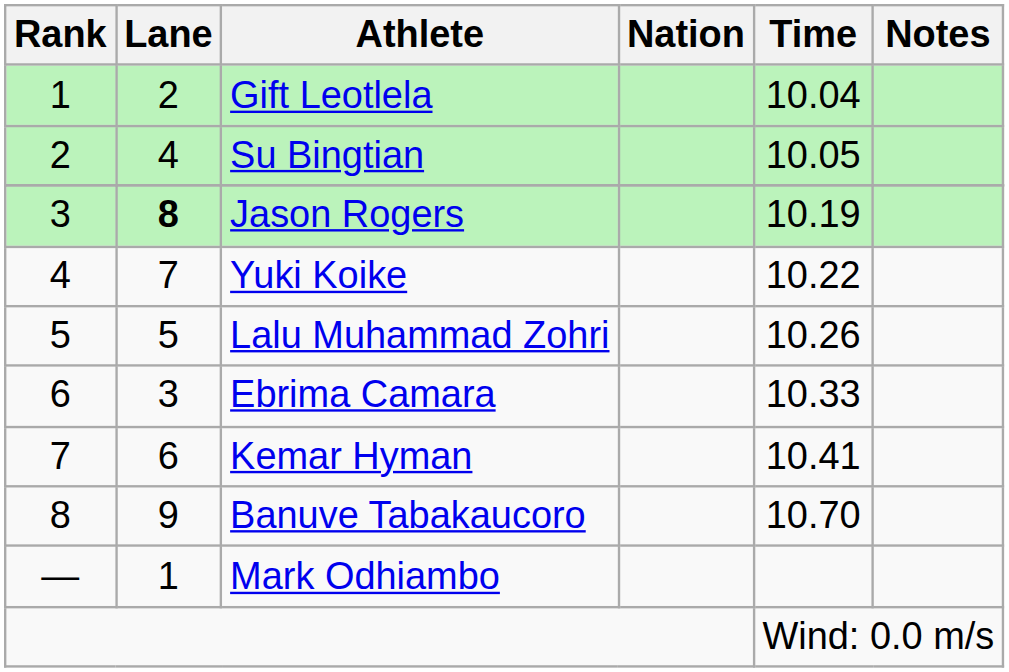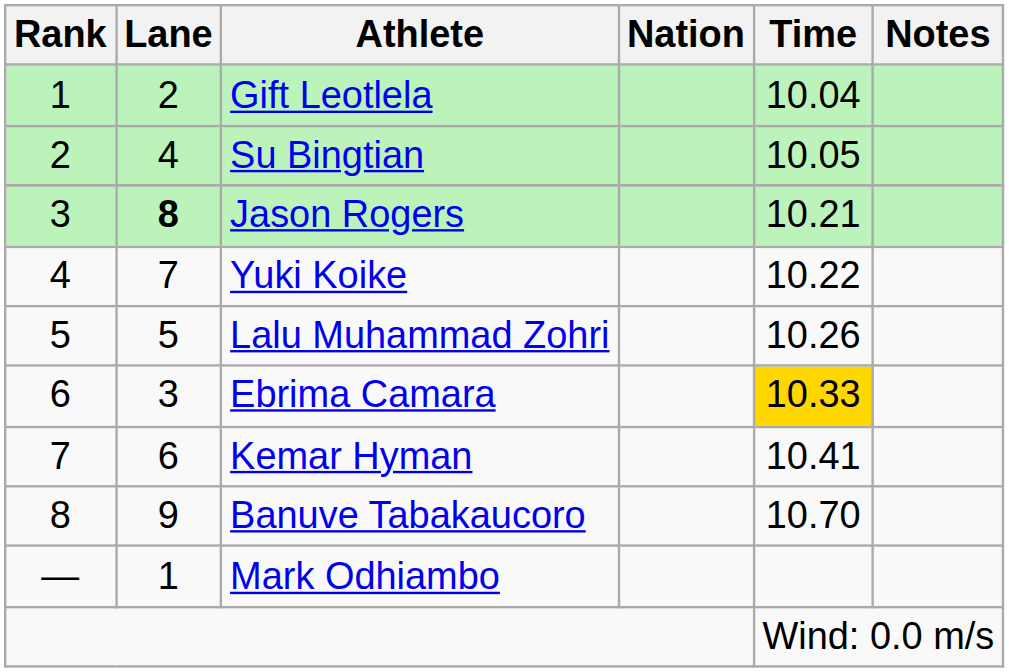Jason Rogers | Time: 10.19 -> 10.21
Ebrima Camara | Time: no background -> gold background
